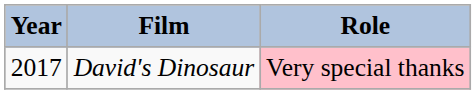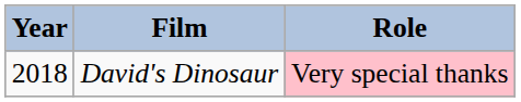David's Dinosaur | Year: 2017 -> 2018
